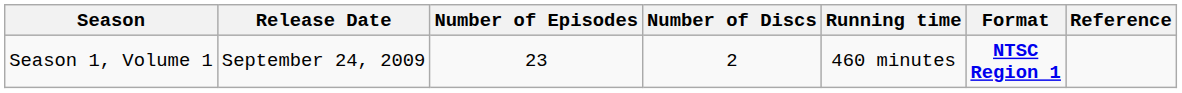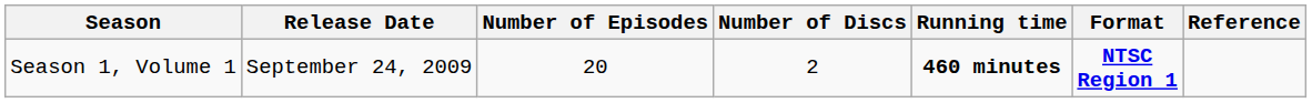Season 1, Volume 1 | Number of Episodes: 23 -> 20
Season 1, Volume 1 | Running time: normal -> bold
